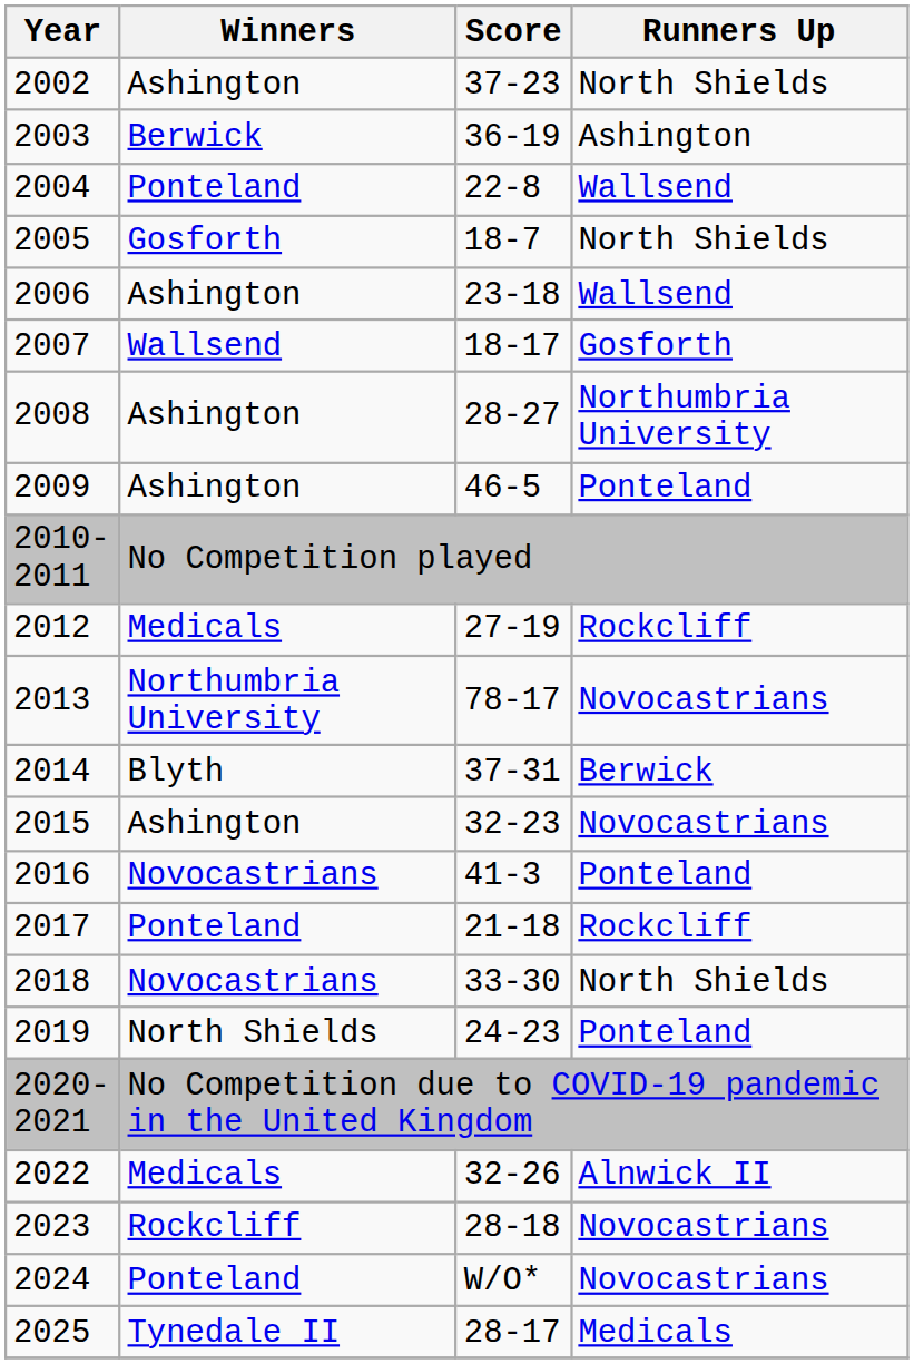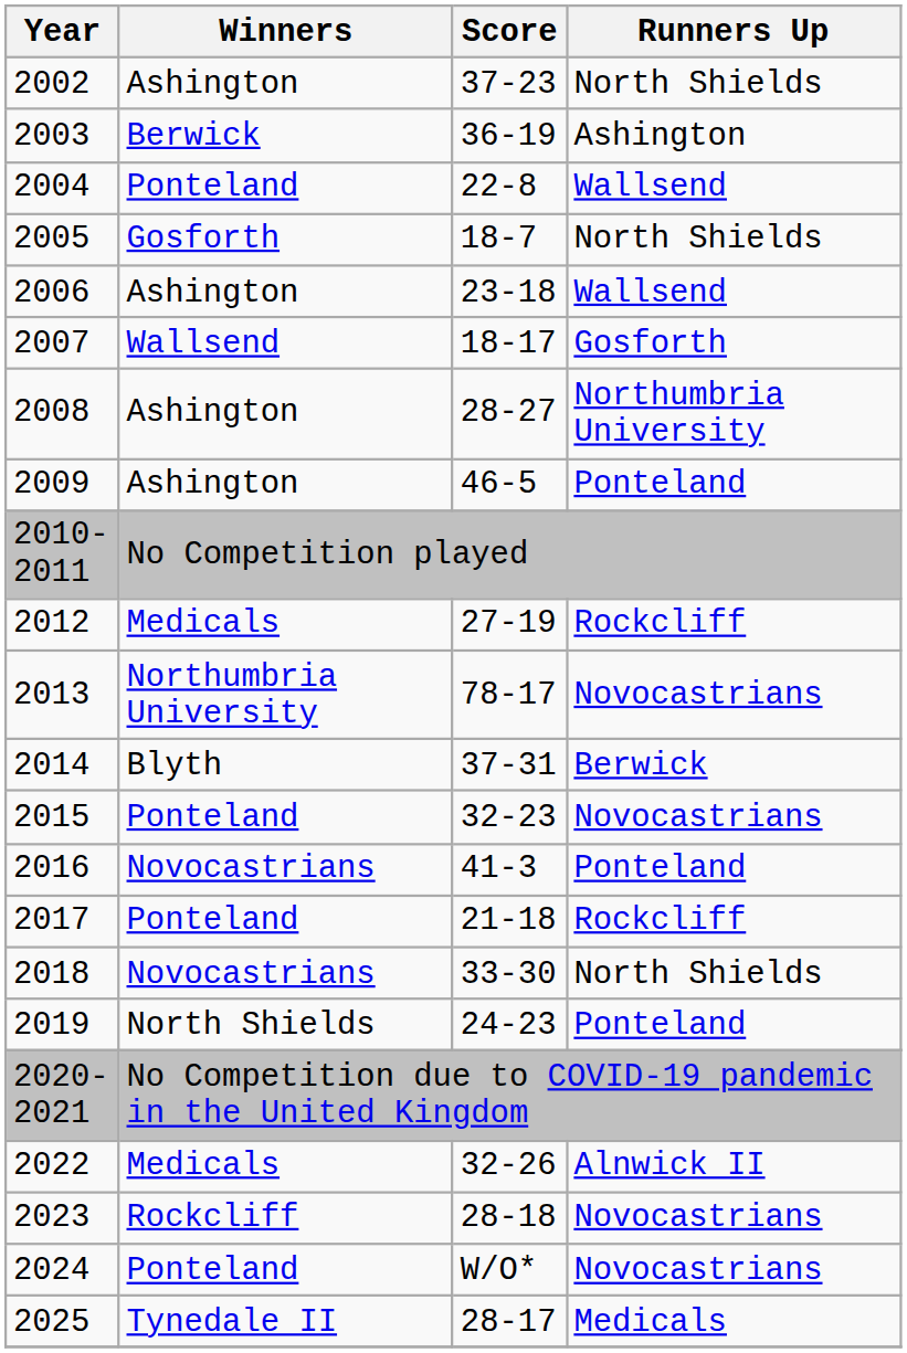2015 | Winners: Ashington -> Ponteland
